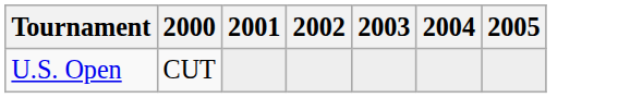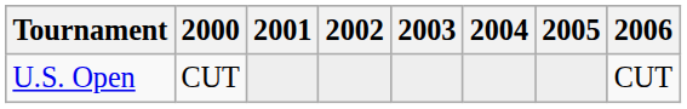+ column: 2006 | CUT
